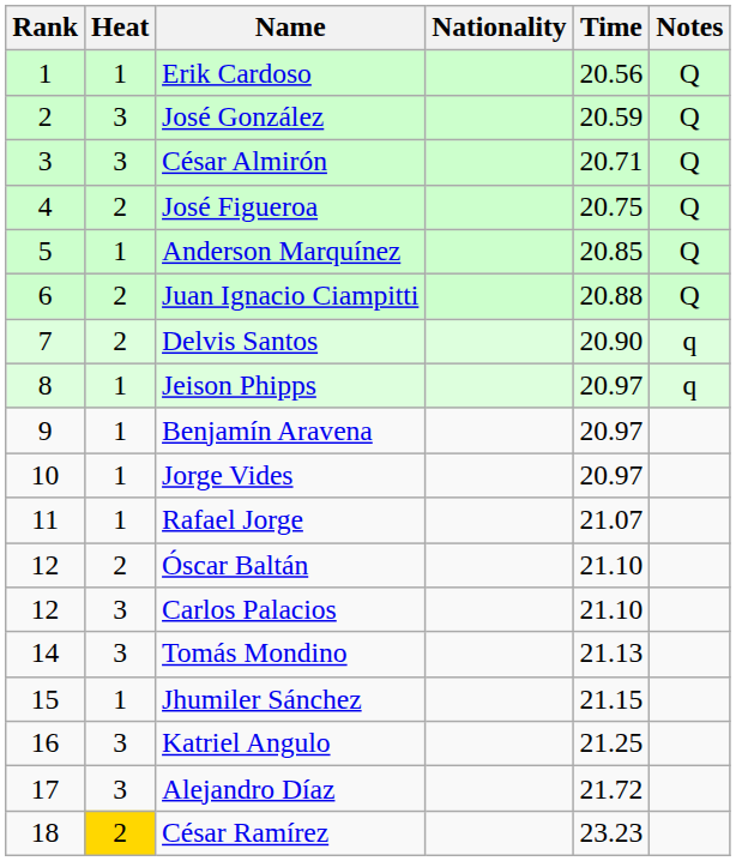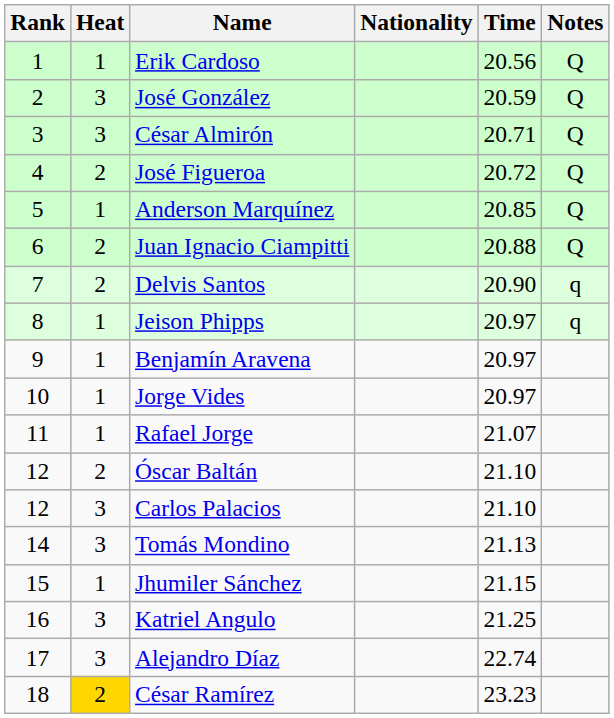José Figueroa | Time: 20.75 -> 20.72
Alejandro Díaz | Time: 21.72 -> 22.74
